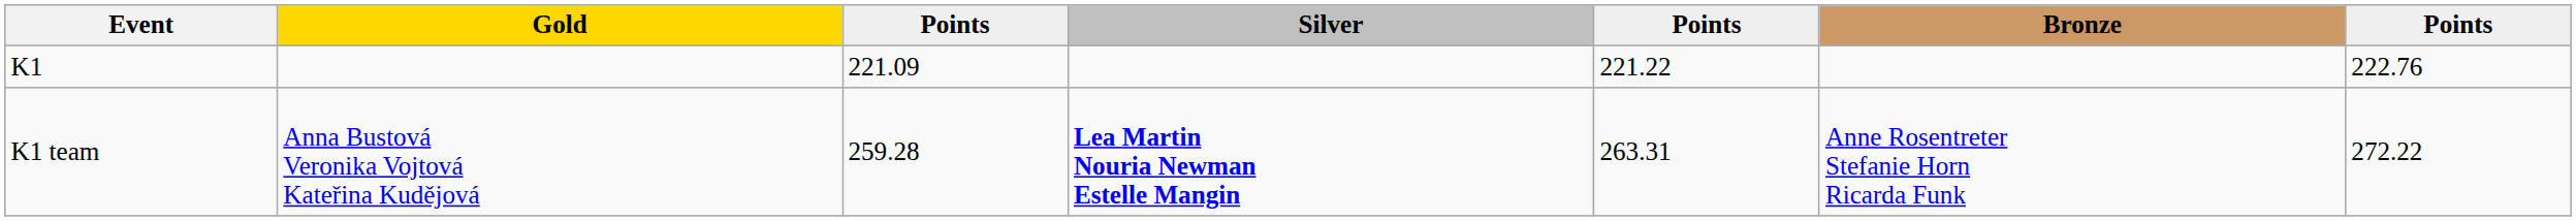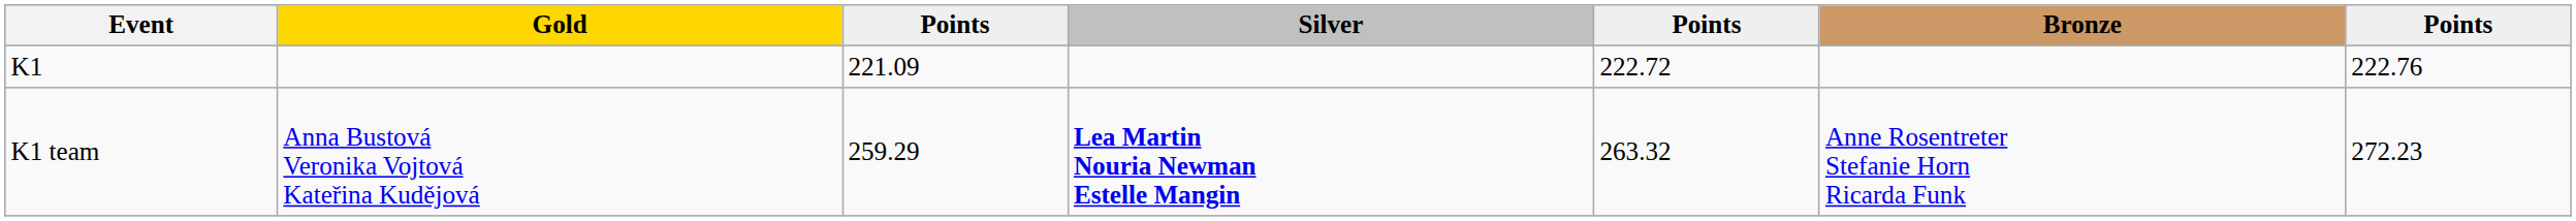K1 | column 5: 221.22 -> 222.72
K1 team | column 3: 259.28 -> 259.29
K1 team | column 5: 263.31 -> 263.32
K1 team | column 7: 272.22 -> 272.23
